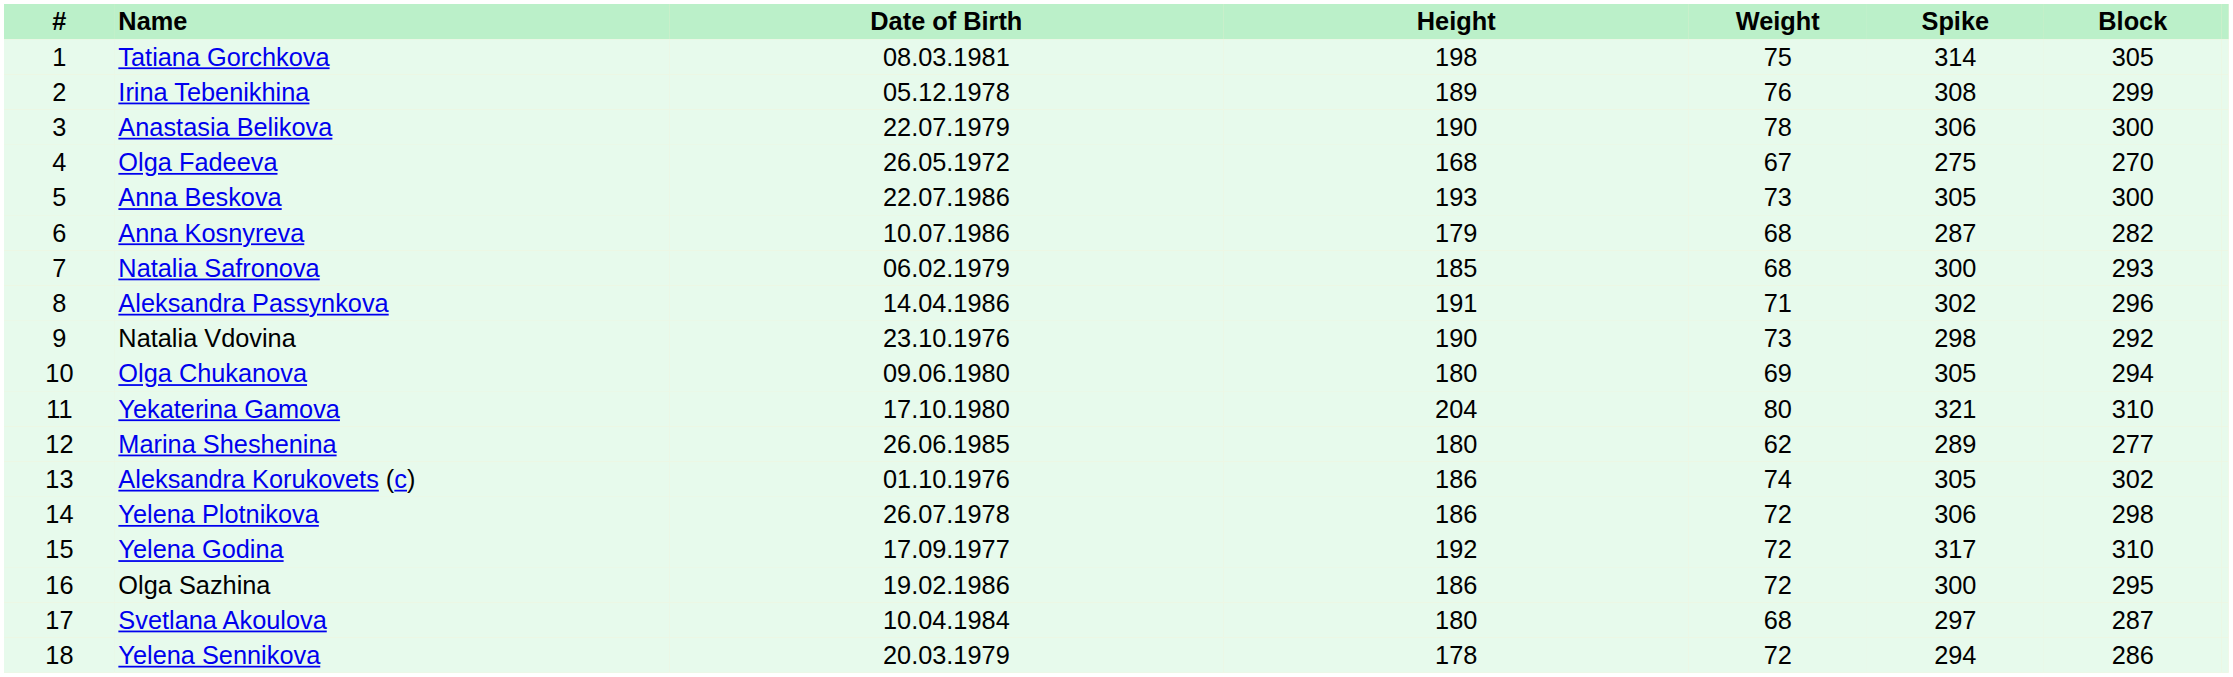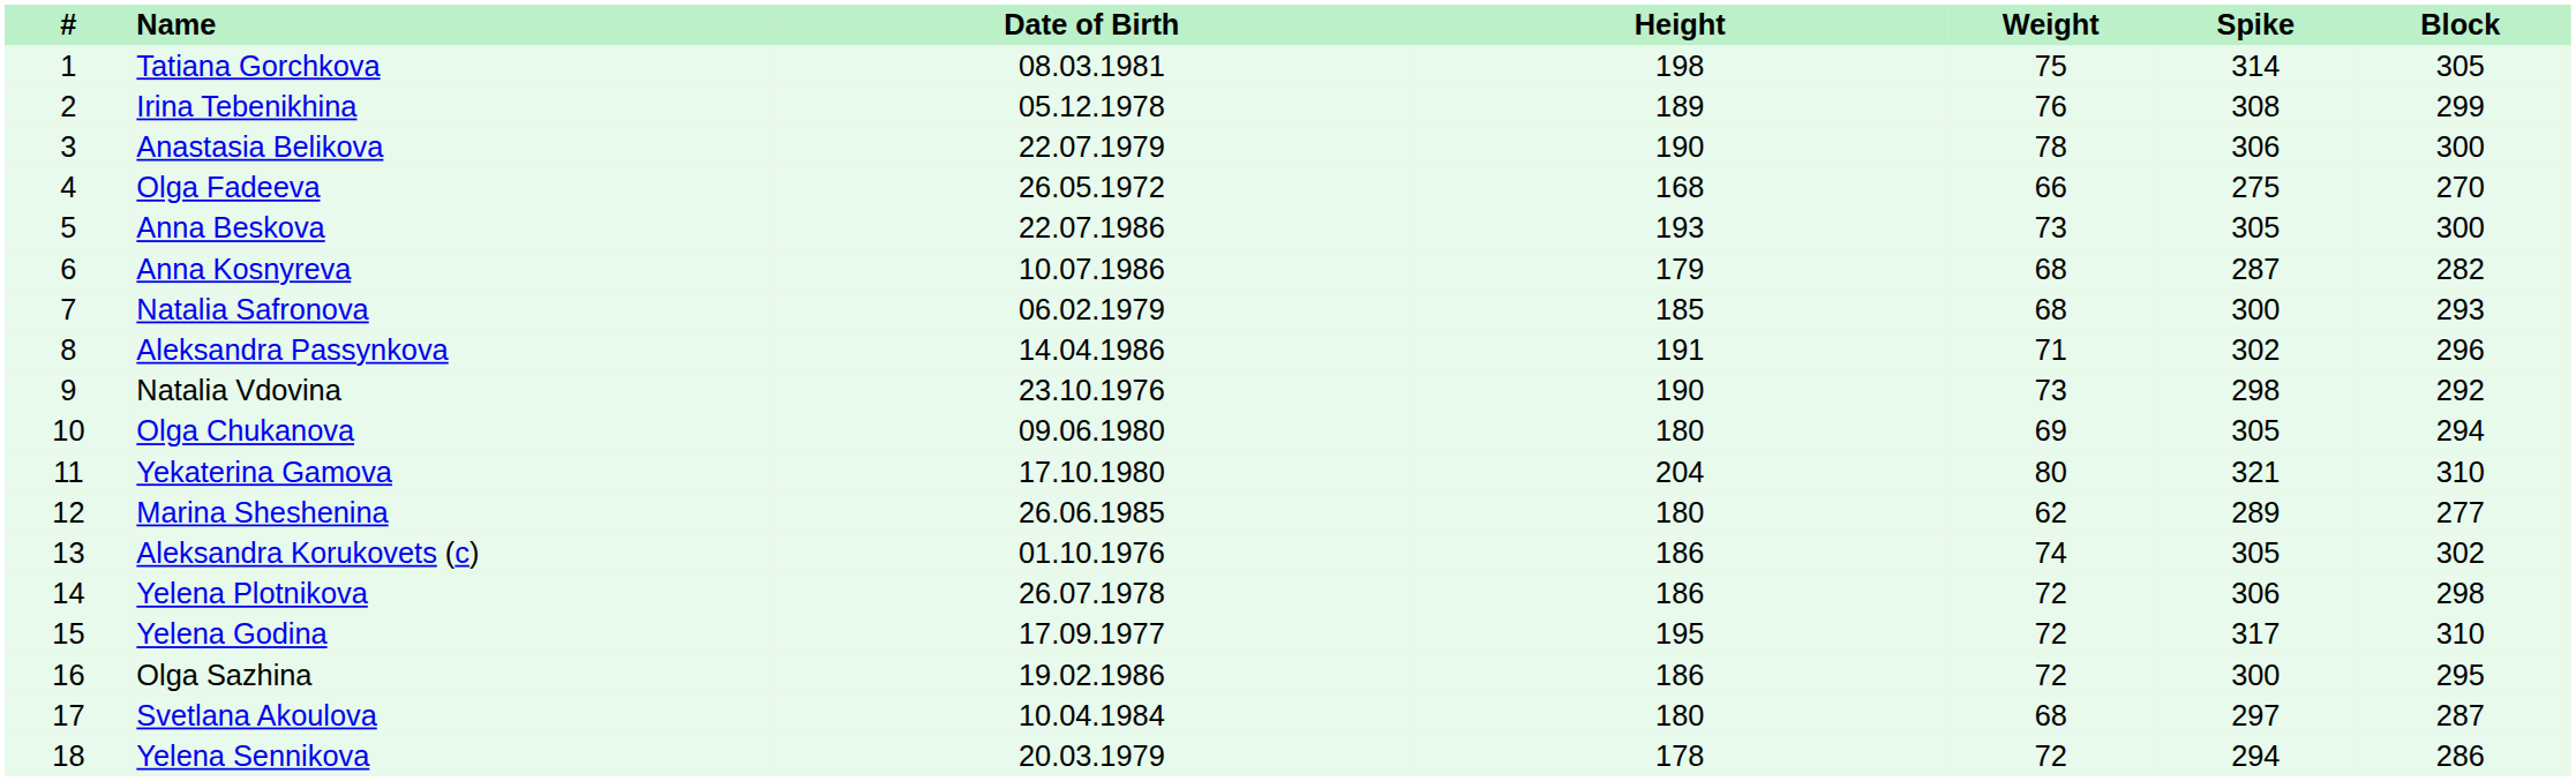Olga Fadeeva | Weight: 67 -> 66
Yelena Godina | Height: 192 -> 195
